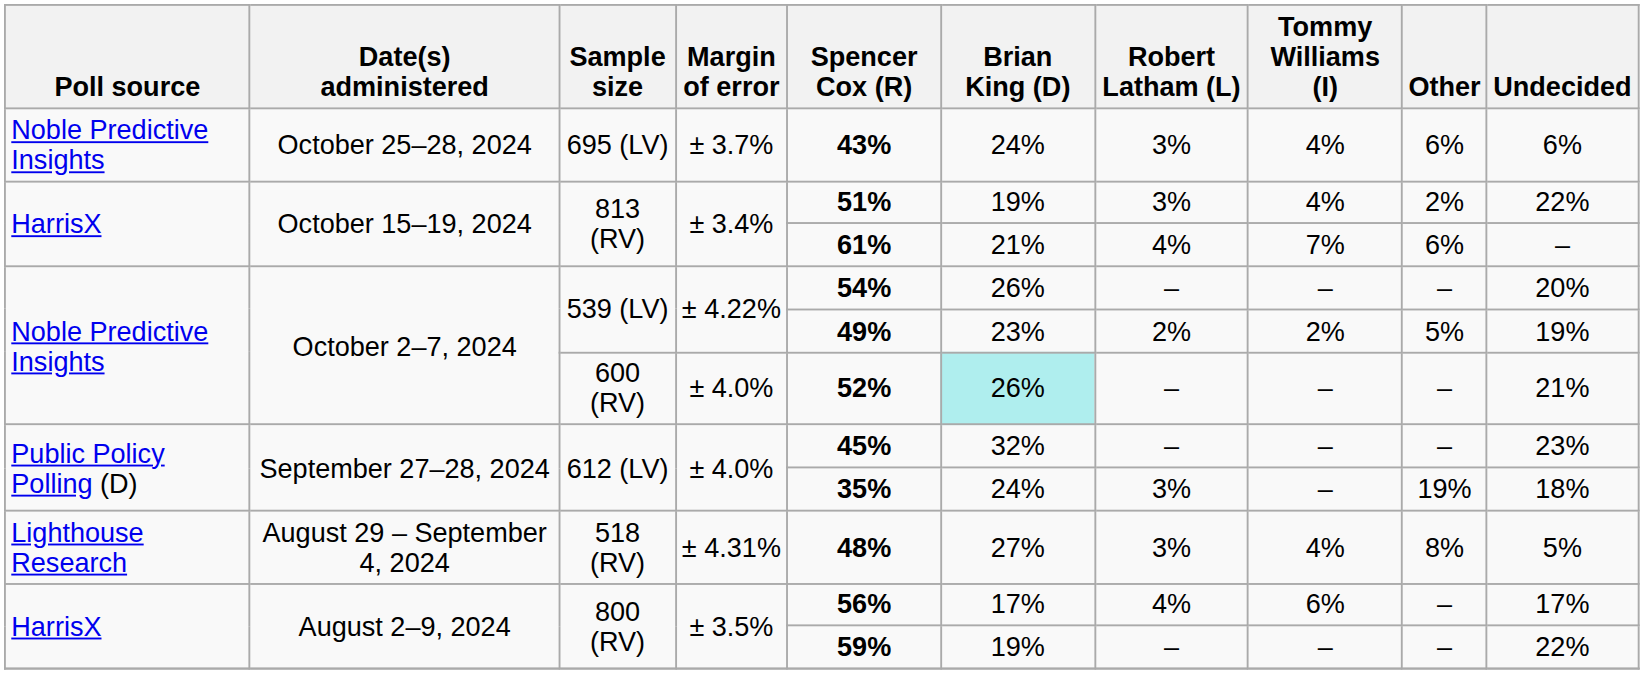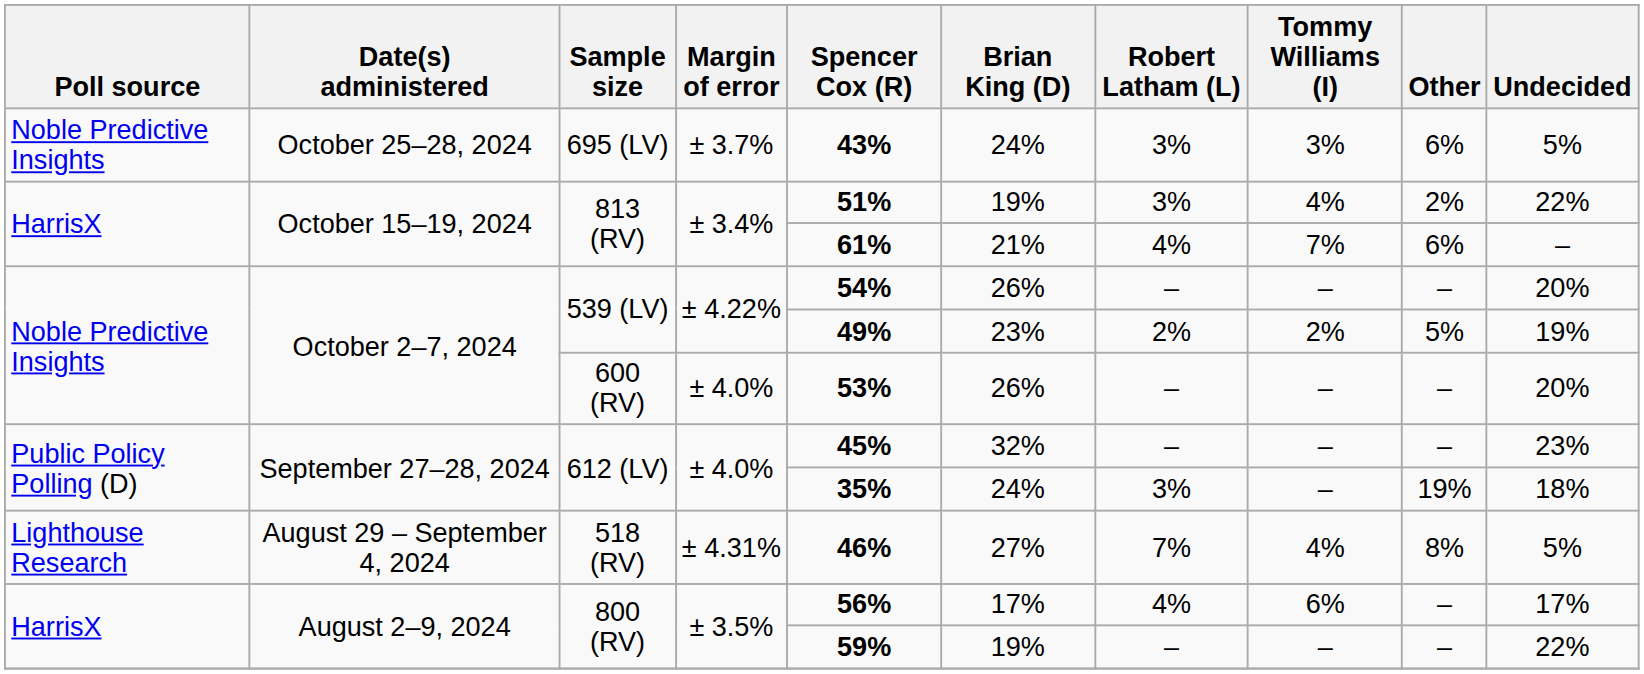695 (LV) | Tommy Williams (I): 4% -> 3%
695 (LV) | Undecided: 6% -> 5%
600 (RV) | Spencer Cox (R): 52% -> 53%
600 (RV) | Brian King (D): paleturquoise background -> no background
600 (RV) | Undecided: 21% -> 20%
518 (RV) | Spencer Cox (R): 48% -> 46%
518 (RV) | Robert Latham (L): 3% -> 7%
